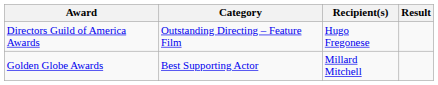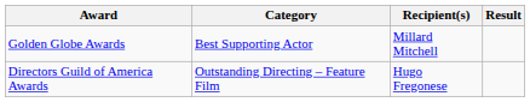rows swapped: Golden Globe Awards <-> Directors Guild of America Awards
